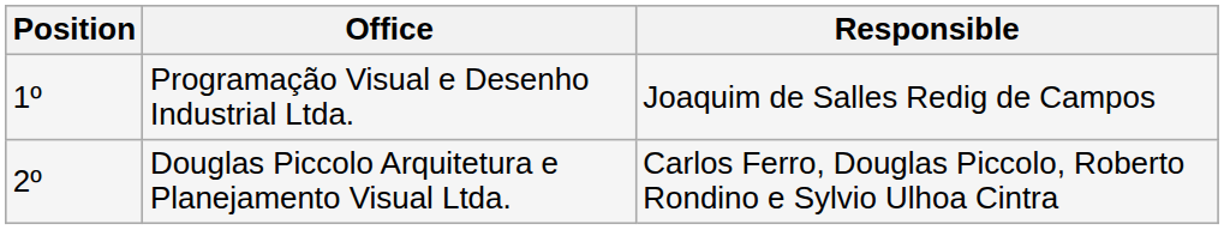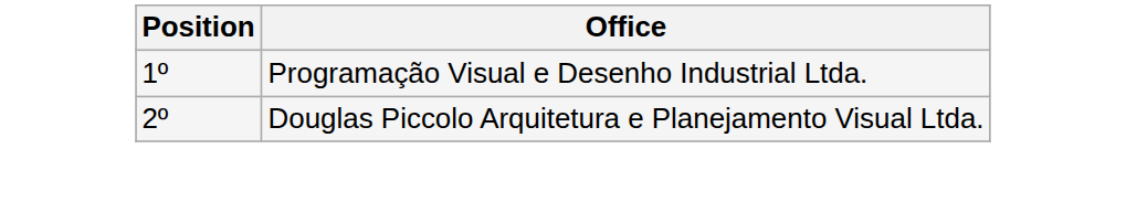- column: Responsible | Joaquim de Salles Redig de Campos | Carlos Ferro, Douglas Piccolo, Roberto Rondino e Sylvio Ulhoa Cintra
